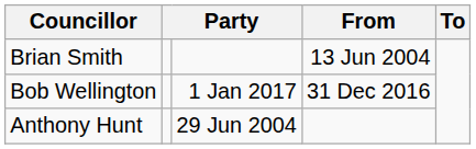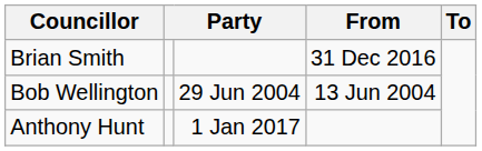Brian Smith | From: 13 Jun 2004 -> 31 Dec 2016
Bob Wellington | column 3: 1 Jan 2017 -> 29 Jun 2004
Bob Wellington | From: 31 Dec 2016 -> 13 Jun 2004
Anthony Hunt | column 3: 29 Jun 2004 -> 1 Jan 2017
